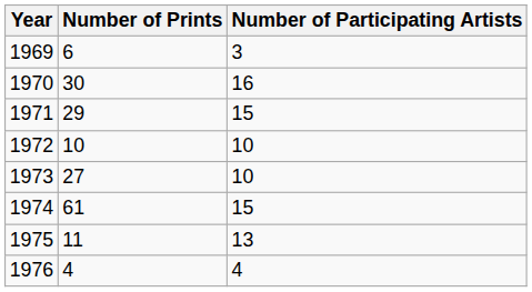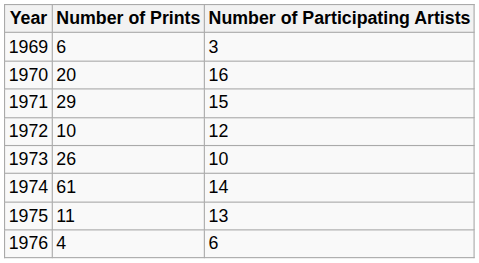1970 | Number of Prints: 30 -> 20
1972 | Number of Participating Artists: 10 -> 12
1973 | Number of Prints: 27 -> 26
1974 | Number of Participating Artists: 15 -> 14
1976 | Number of Participating Artists: 4 -> 6
